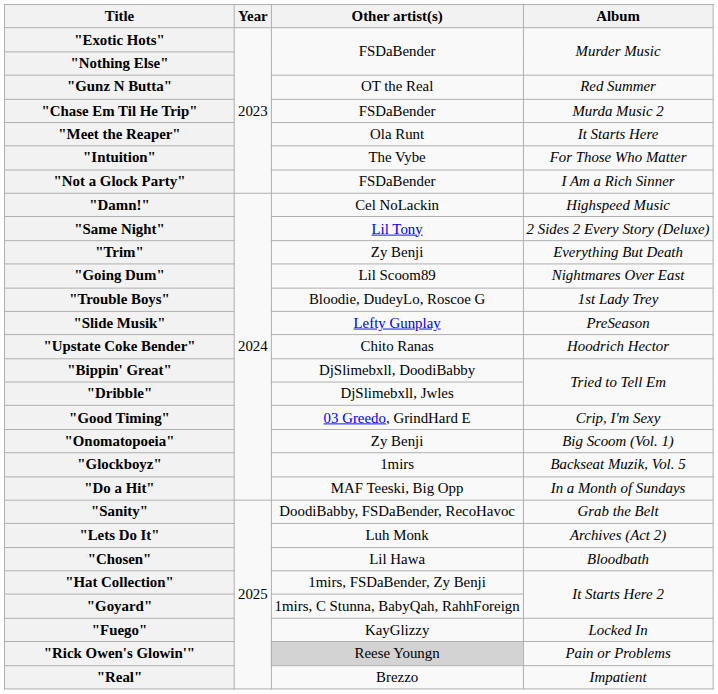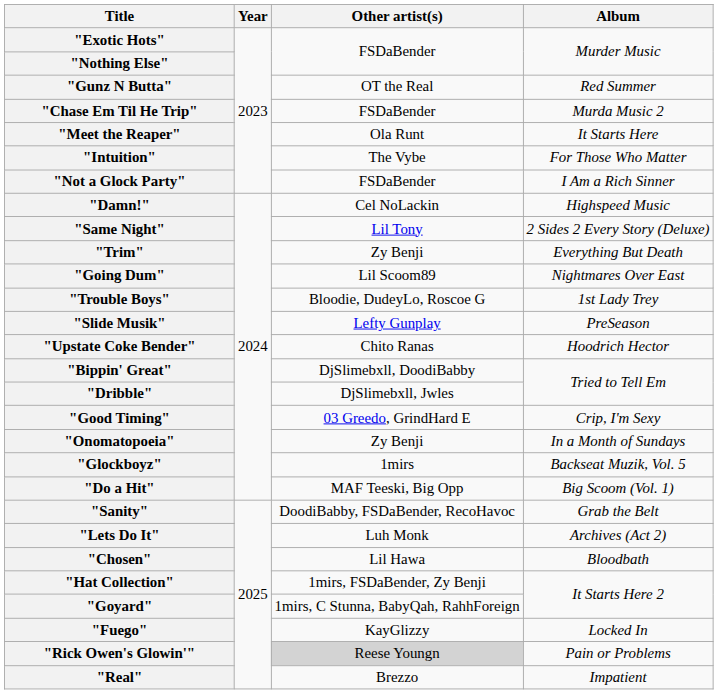"Onomatopoeia" | Album: Big Scoom (Vol. 1) -> In a Month of Sundays
"Do a Hit" | Album: In a Month of Sundays -> Big Scoom (Vol. 1)
